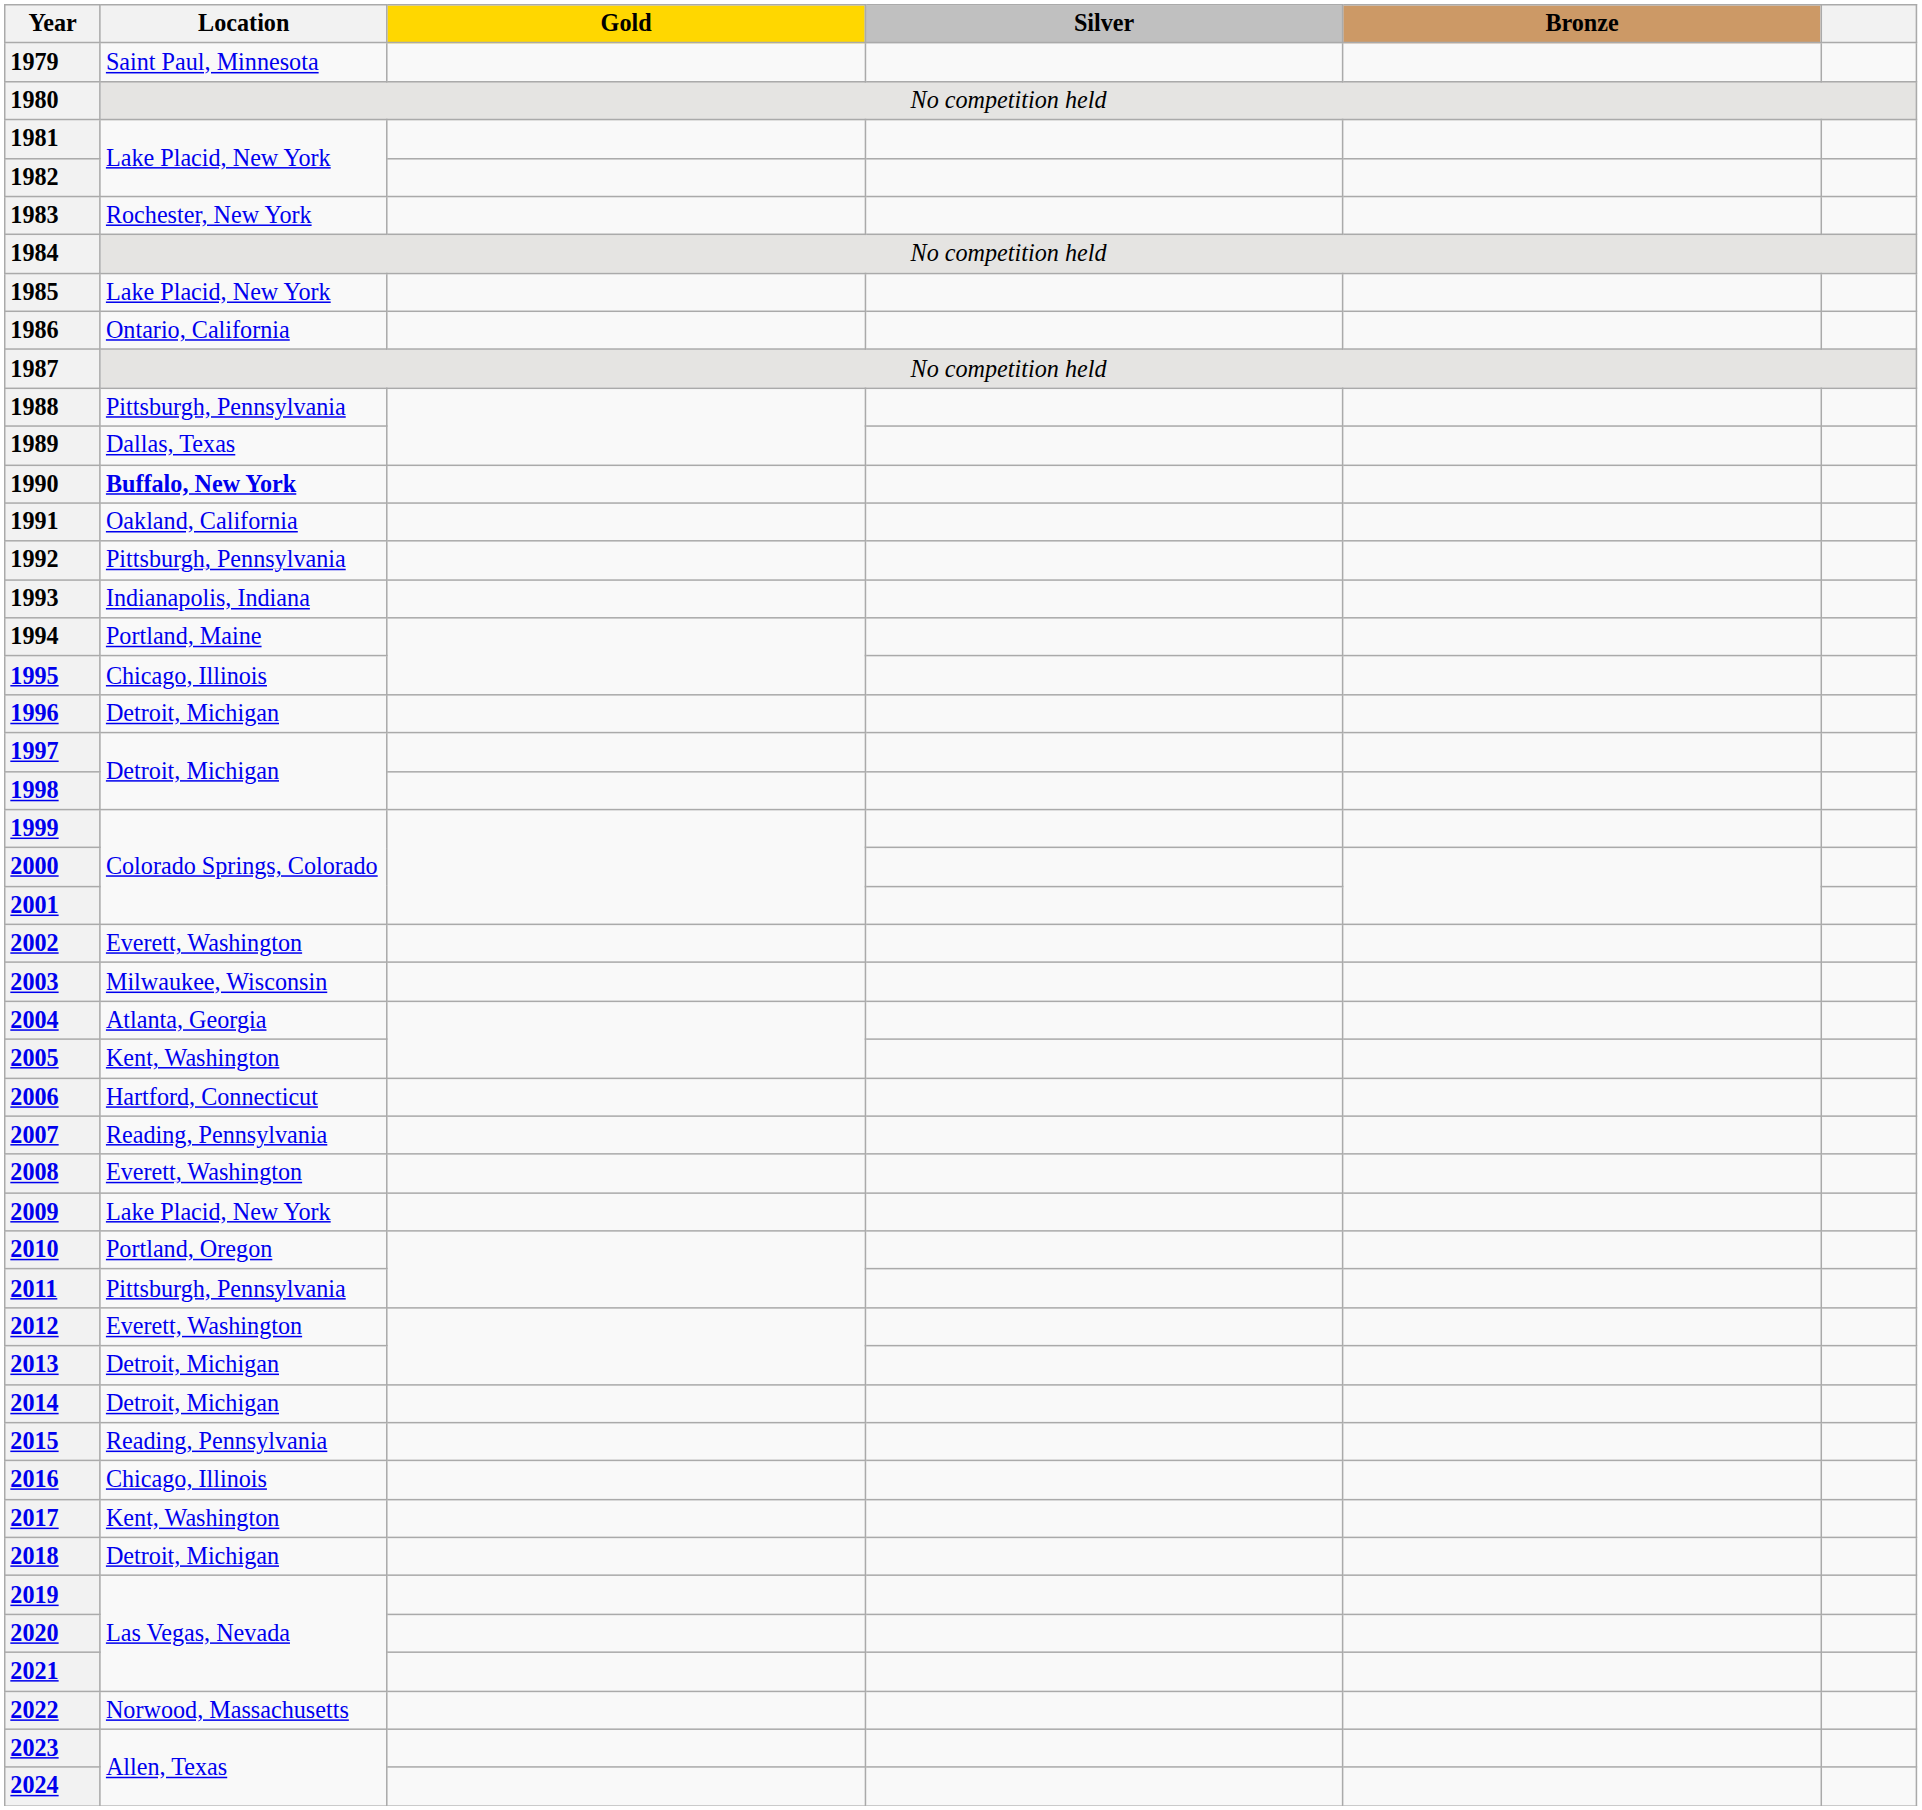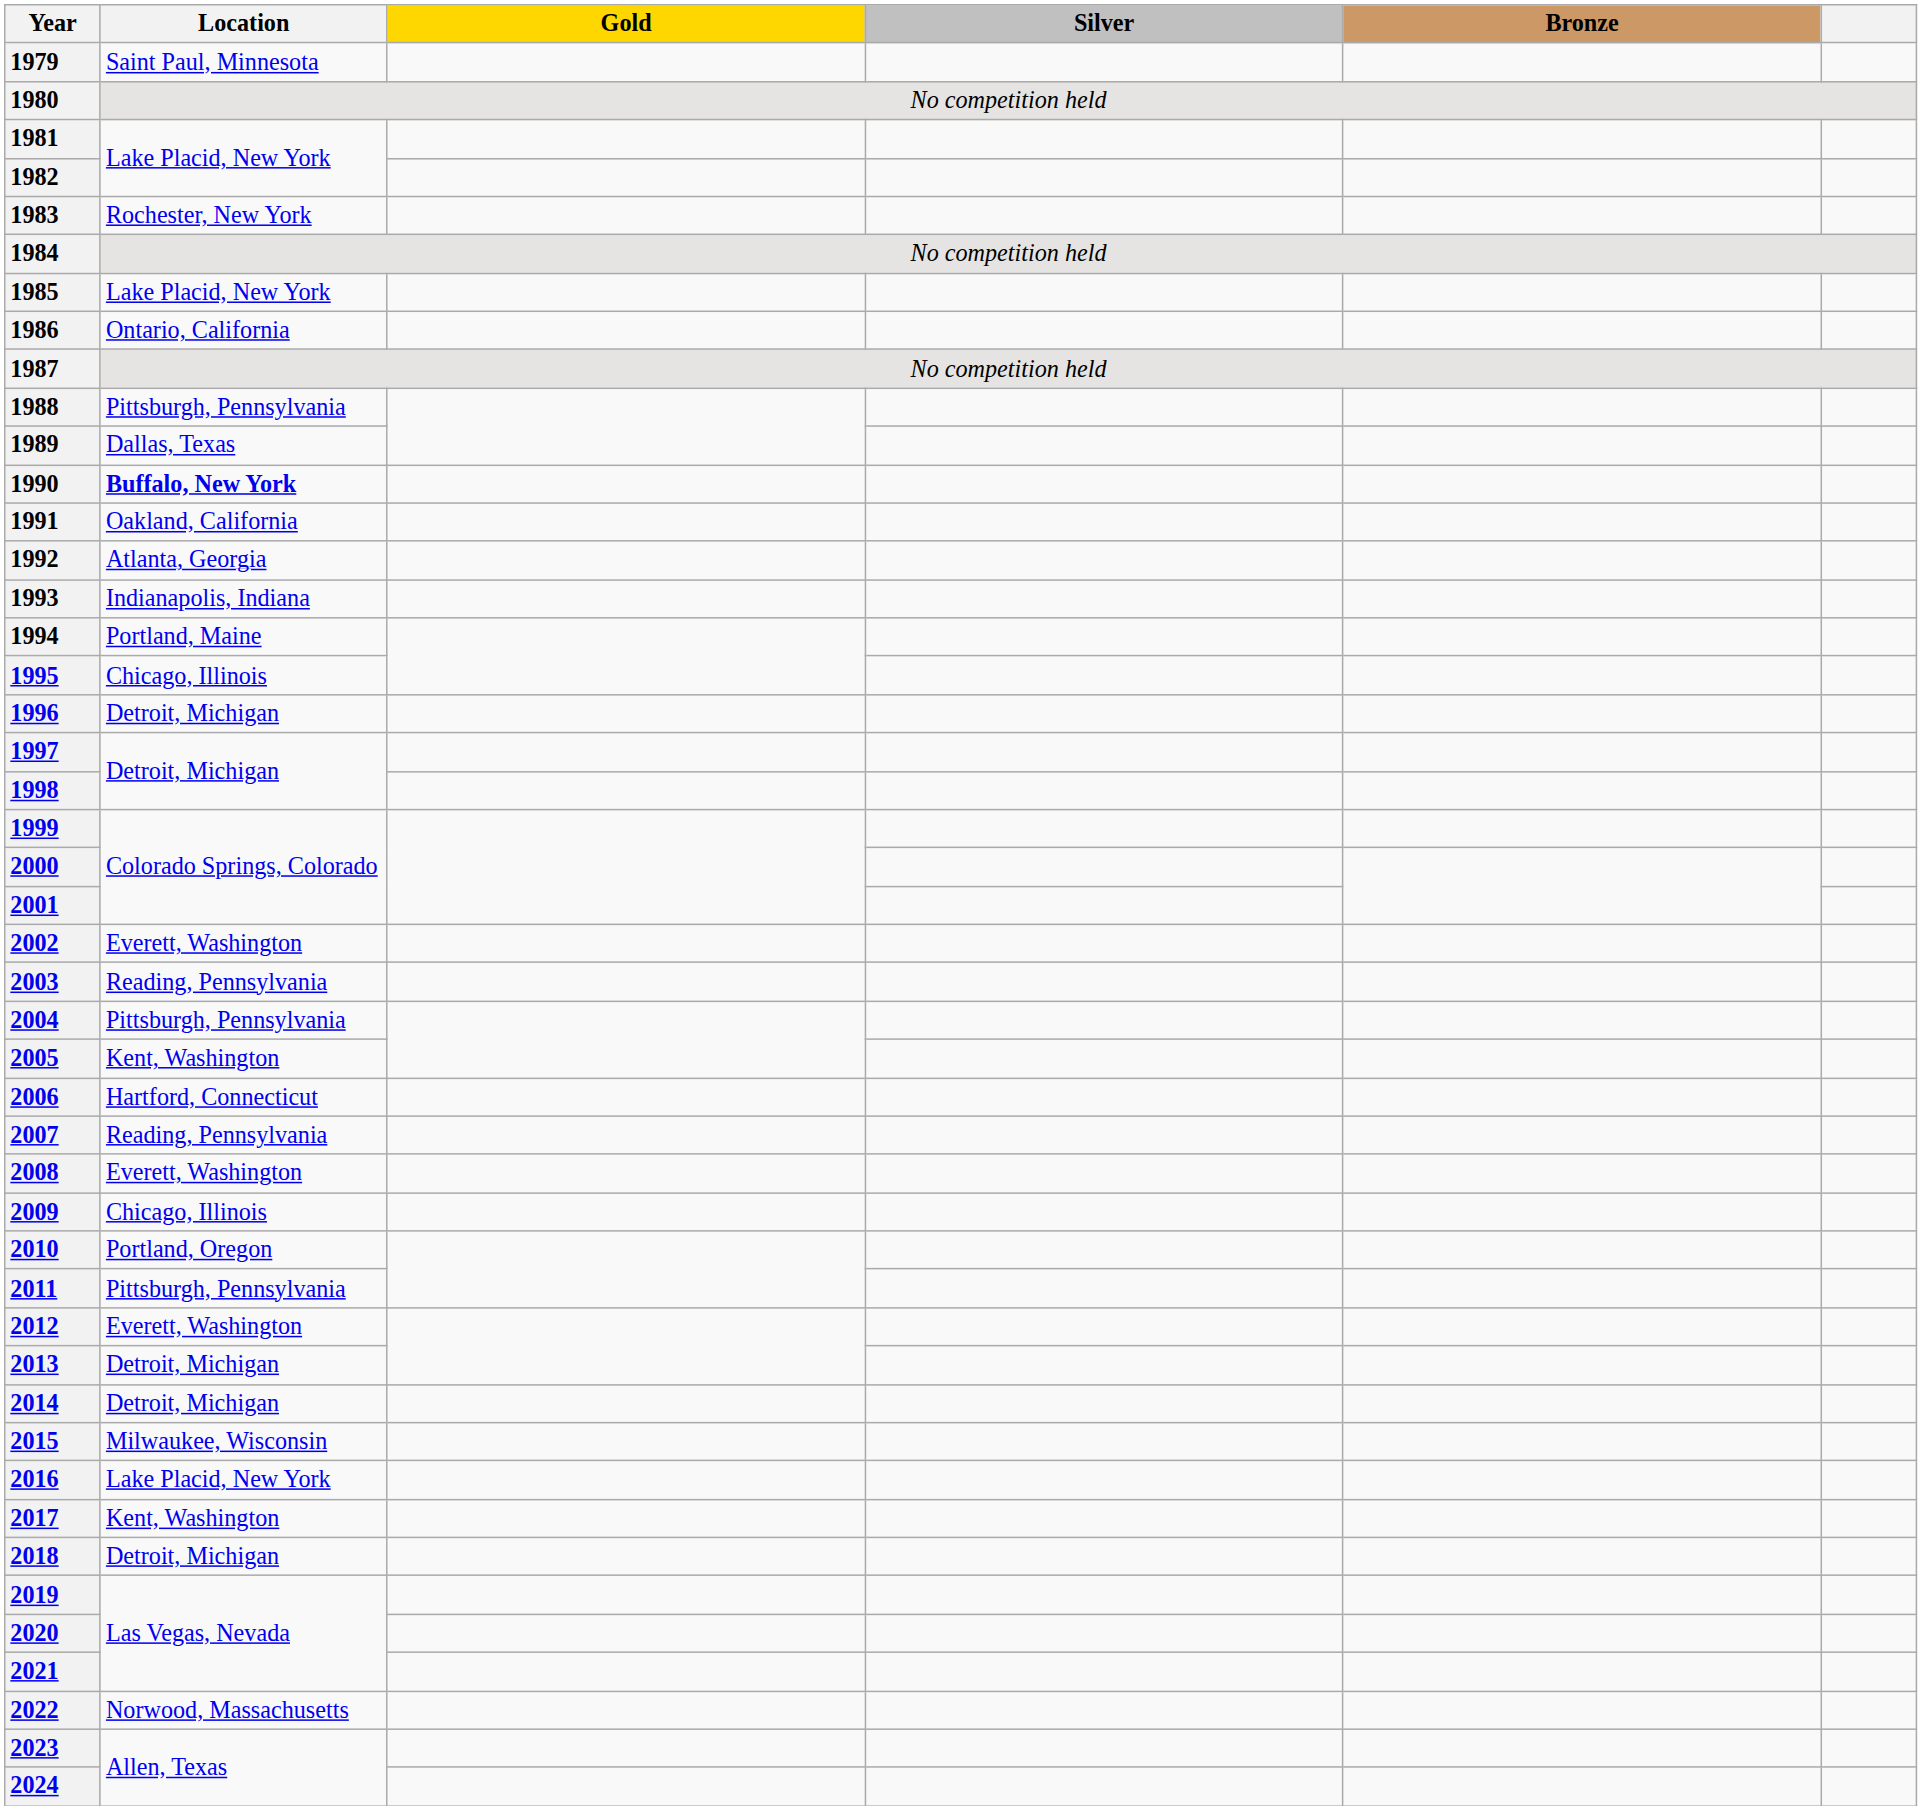1992 | Location: Pittsburgh, Pennsylvania -> Atlanta, Georgia
2003 | Location: Milwaukee, Wisconsin -> Reading, Pennsylvania
2004 | Location: Atlanta, Georgia -> Pittsburgh, Pennsylvania
2009 | Location: Lake Placid, New York -> Chicago, Illinois
2015 | Location: Reading, Pennsylvania -> Milwaukee, Wisconsin
2016 | Location: Chicago, Illinois -> Lake Placid, New York
